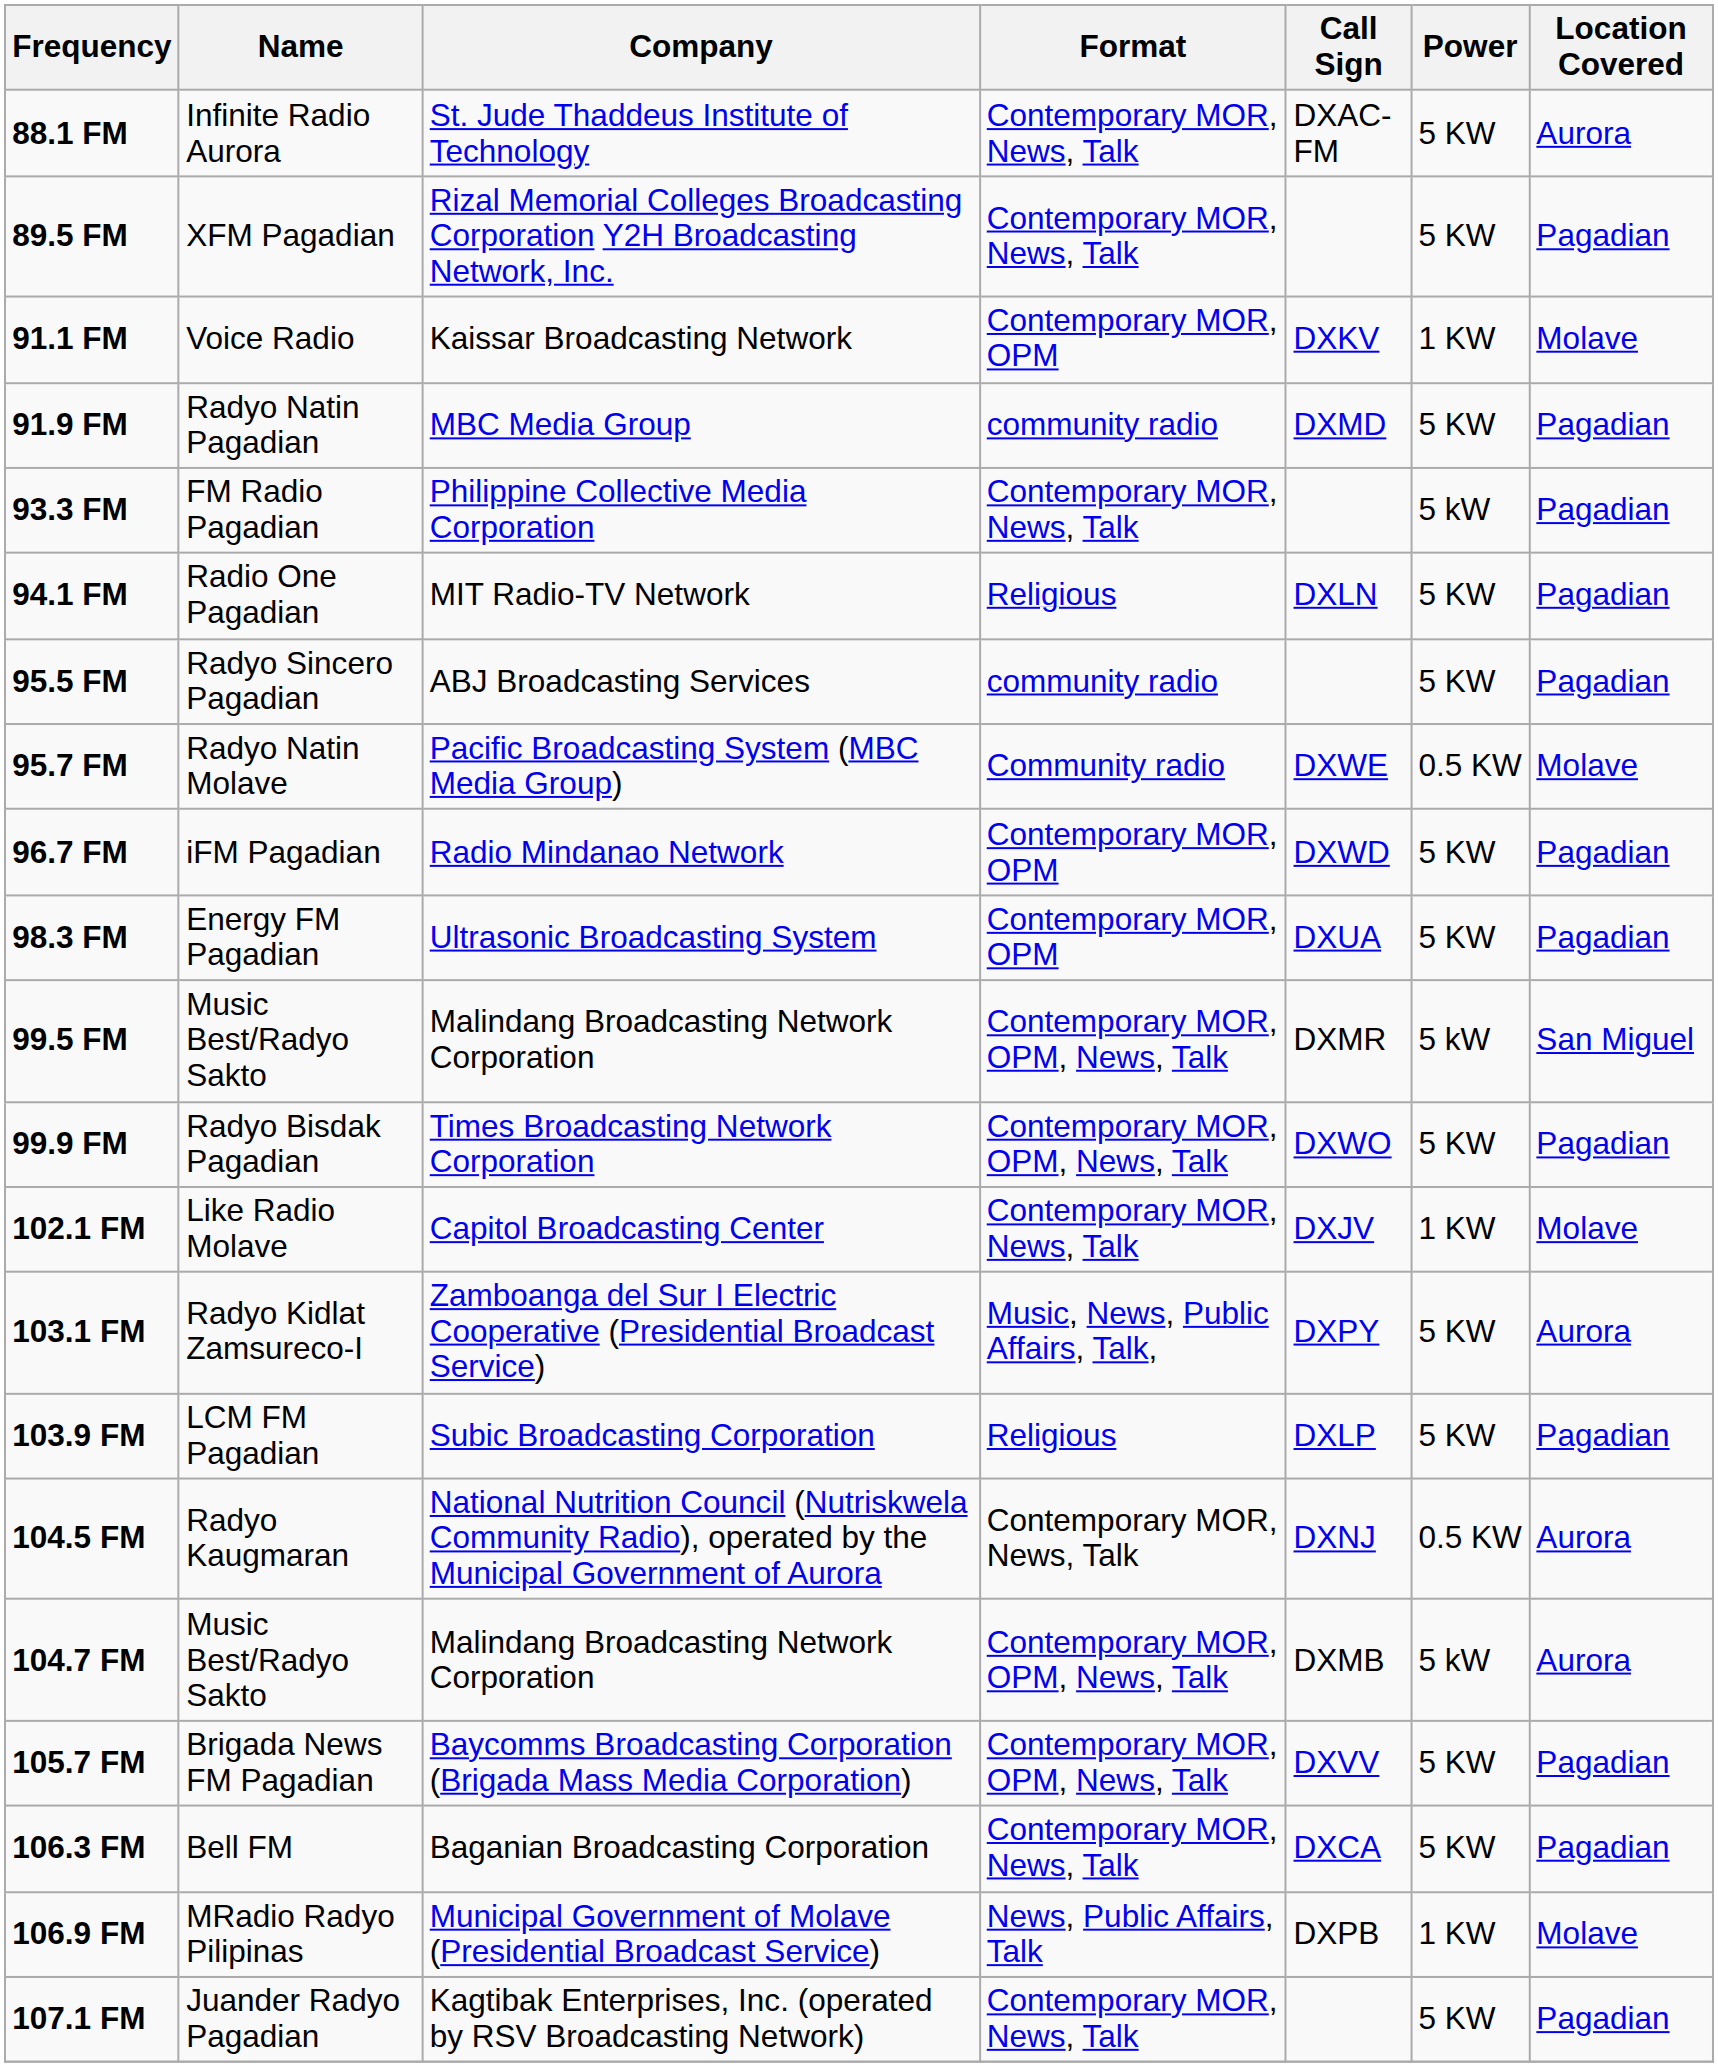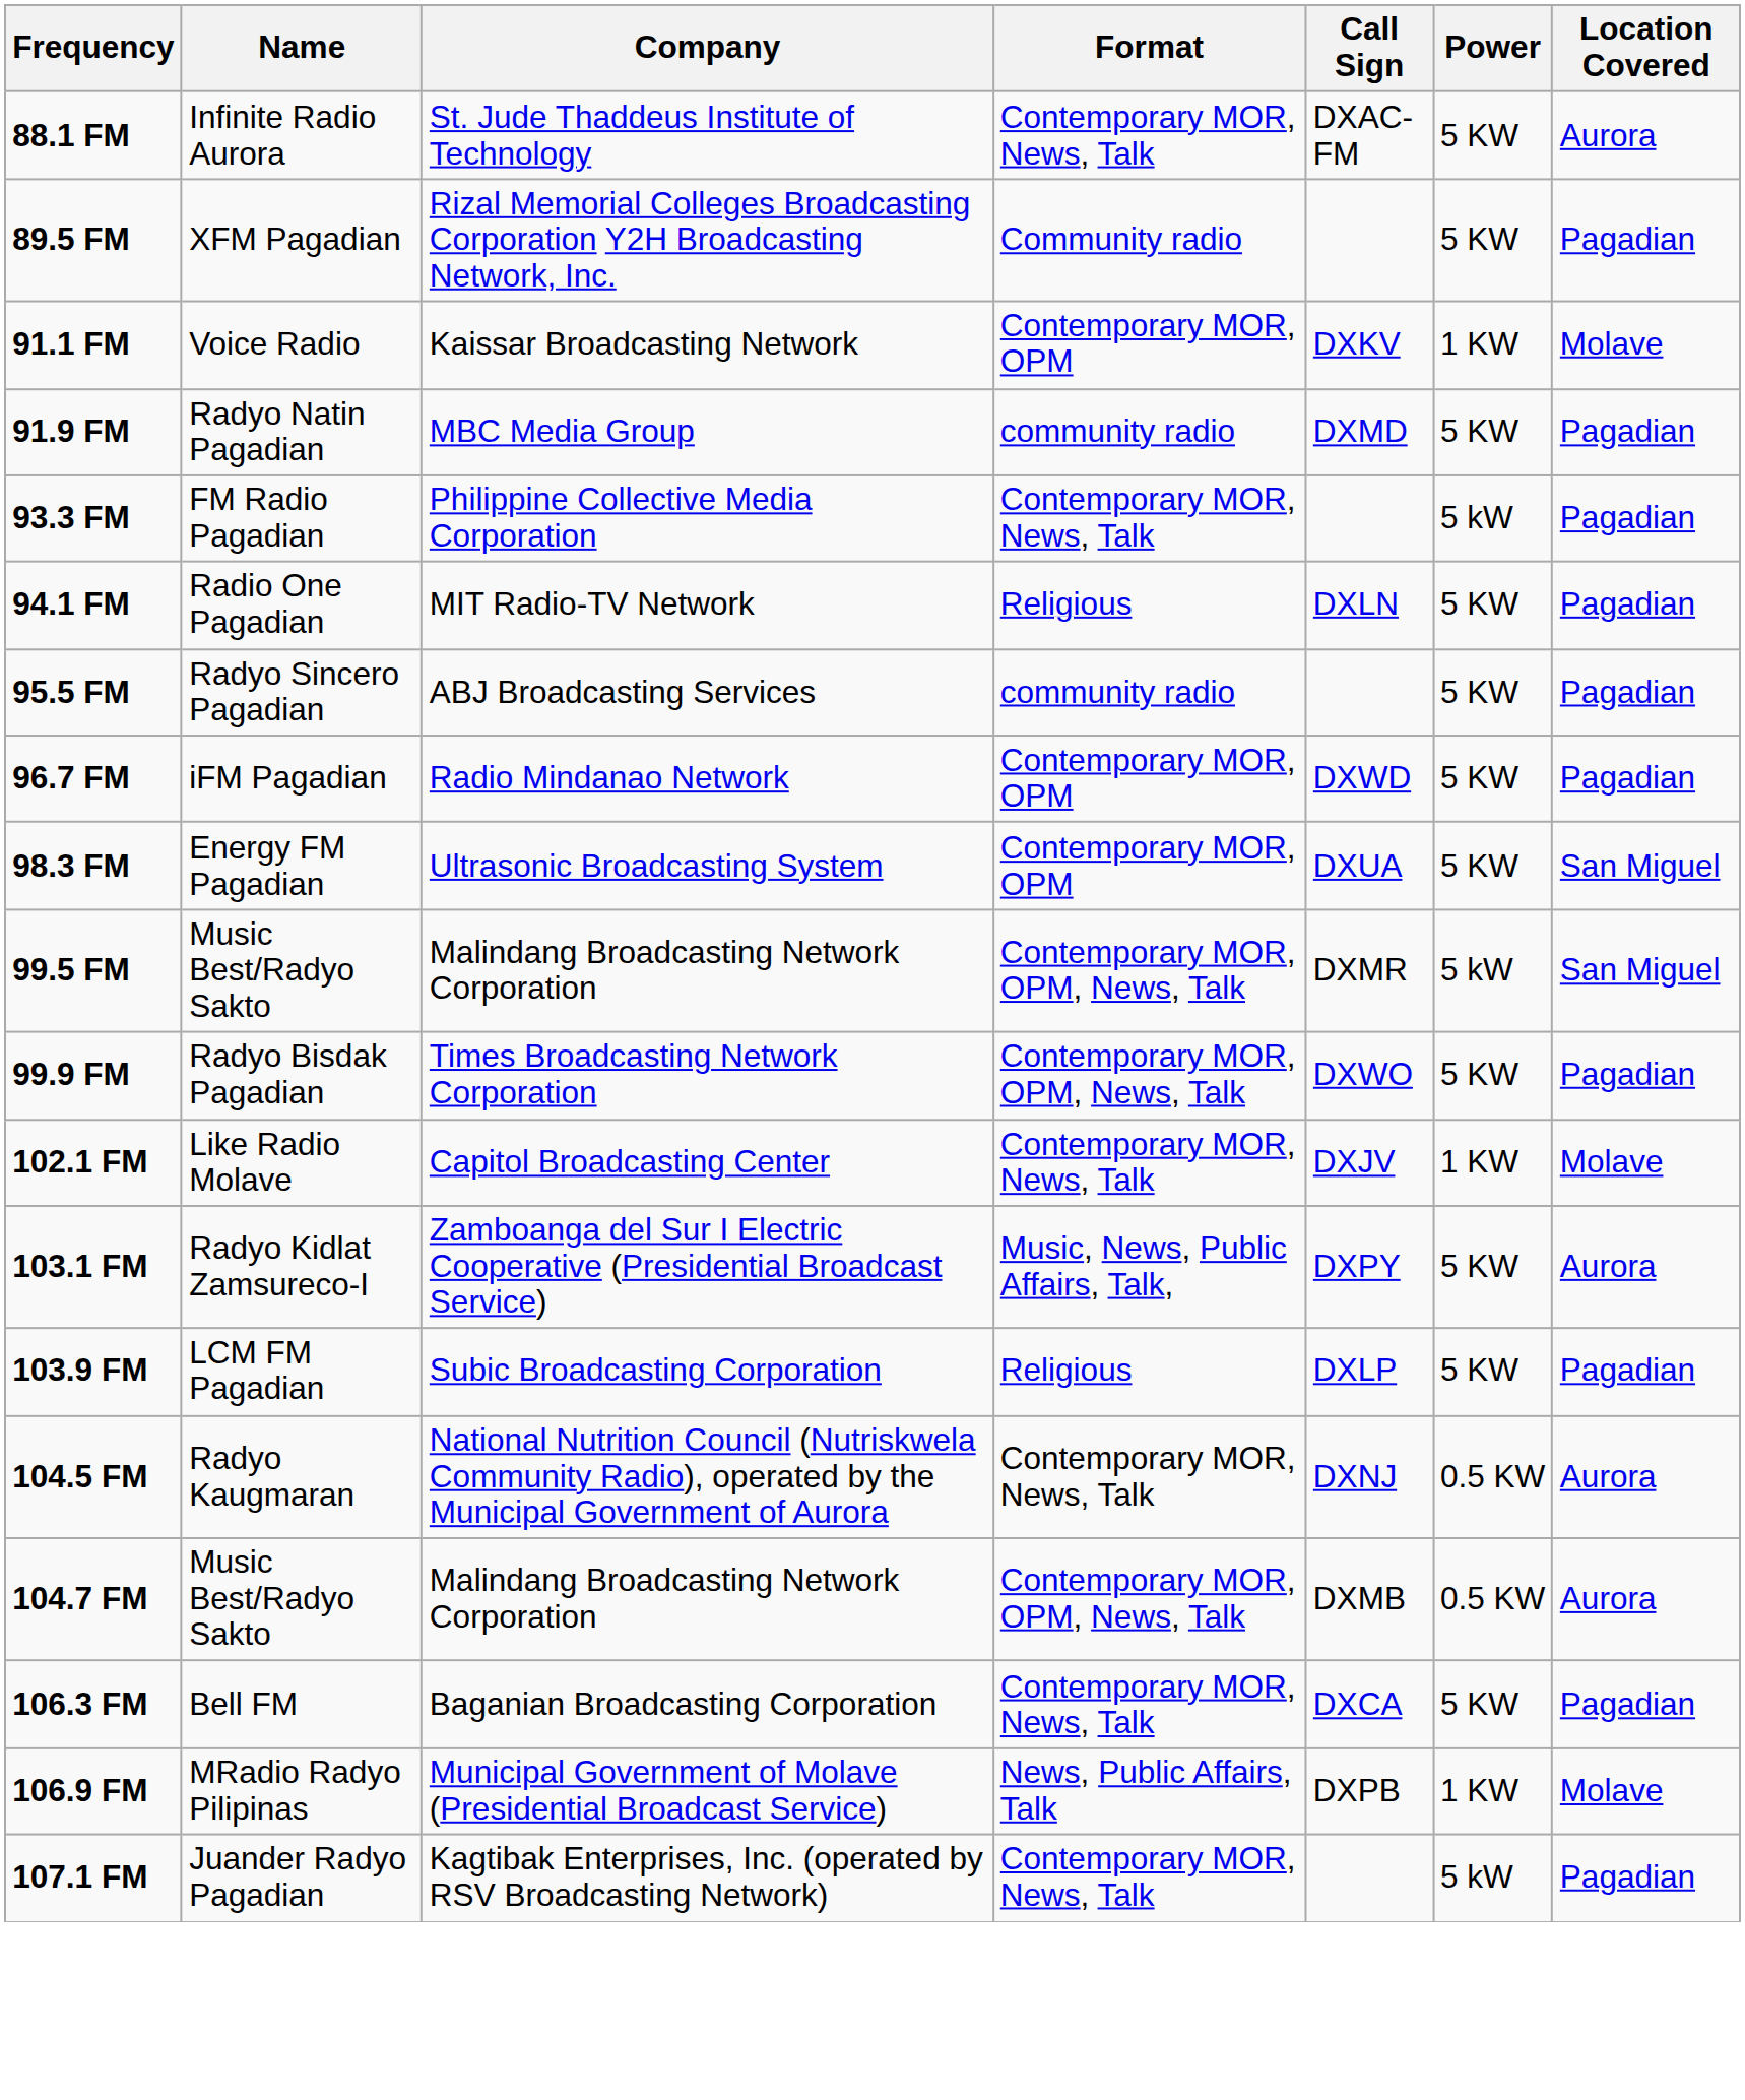89.5 FM | Format: Contemporary MOR, News, Talk -> Community radio
- row: 95.7 FM | Radyo Natin Molave | Pacific Broadcasting System (MBC Media Group) | Community radio | DXWE | 0.5 KW | Molave
98.3 FM | Location Covered: Pagadian -> San Miguel
104.7 FM | Power: 5 kW -> 0.5 KW
- row: 105.7 FM | Brigada News FM Pagadian | Baycomms Broadcasting Corporation (Brigada Mass Media Corporation) | Contemporary MOR, OPM, News, Talk | DXVV | 5 KW | Pagadian
107.1 FM | Power: 5 KW -> 5 kW
